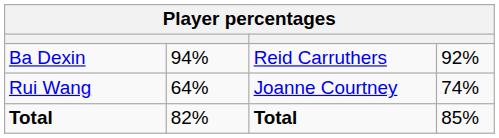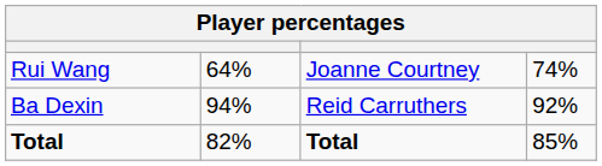rows swapped: Rui Wang <-> Ba Dexin
